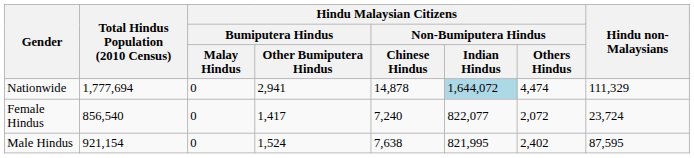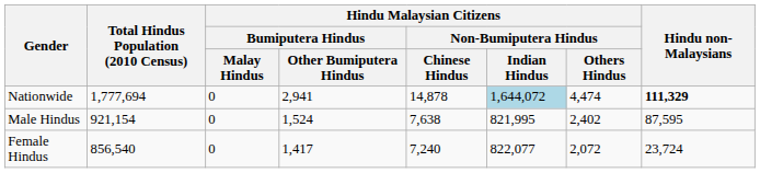Nationwide | Hindu non-Malaysians: normal -> bold
rows swapped: Male Hindus <-> Female Hindus
